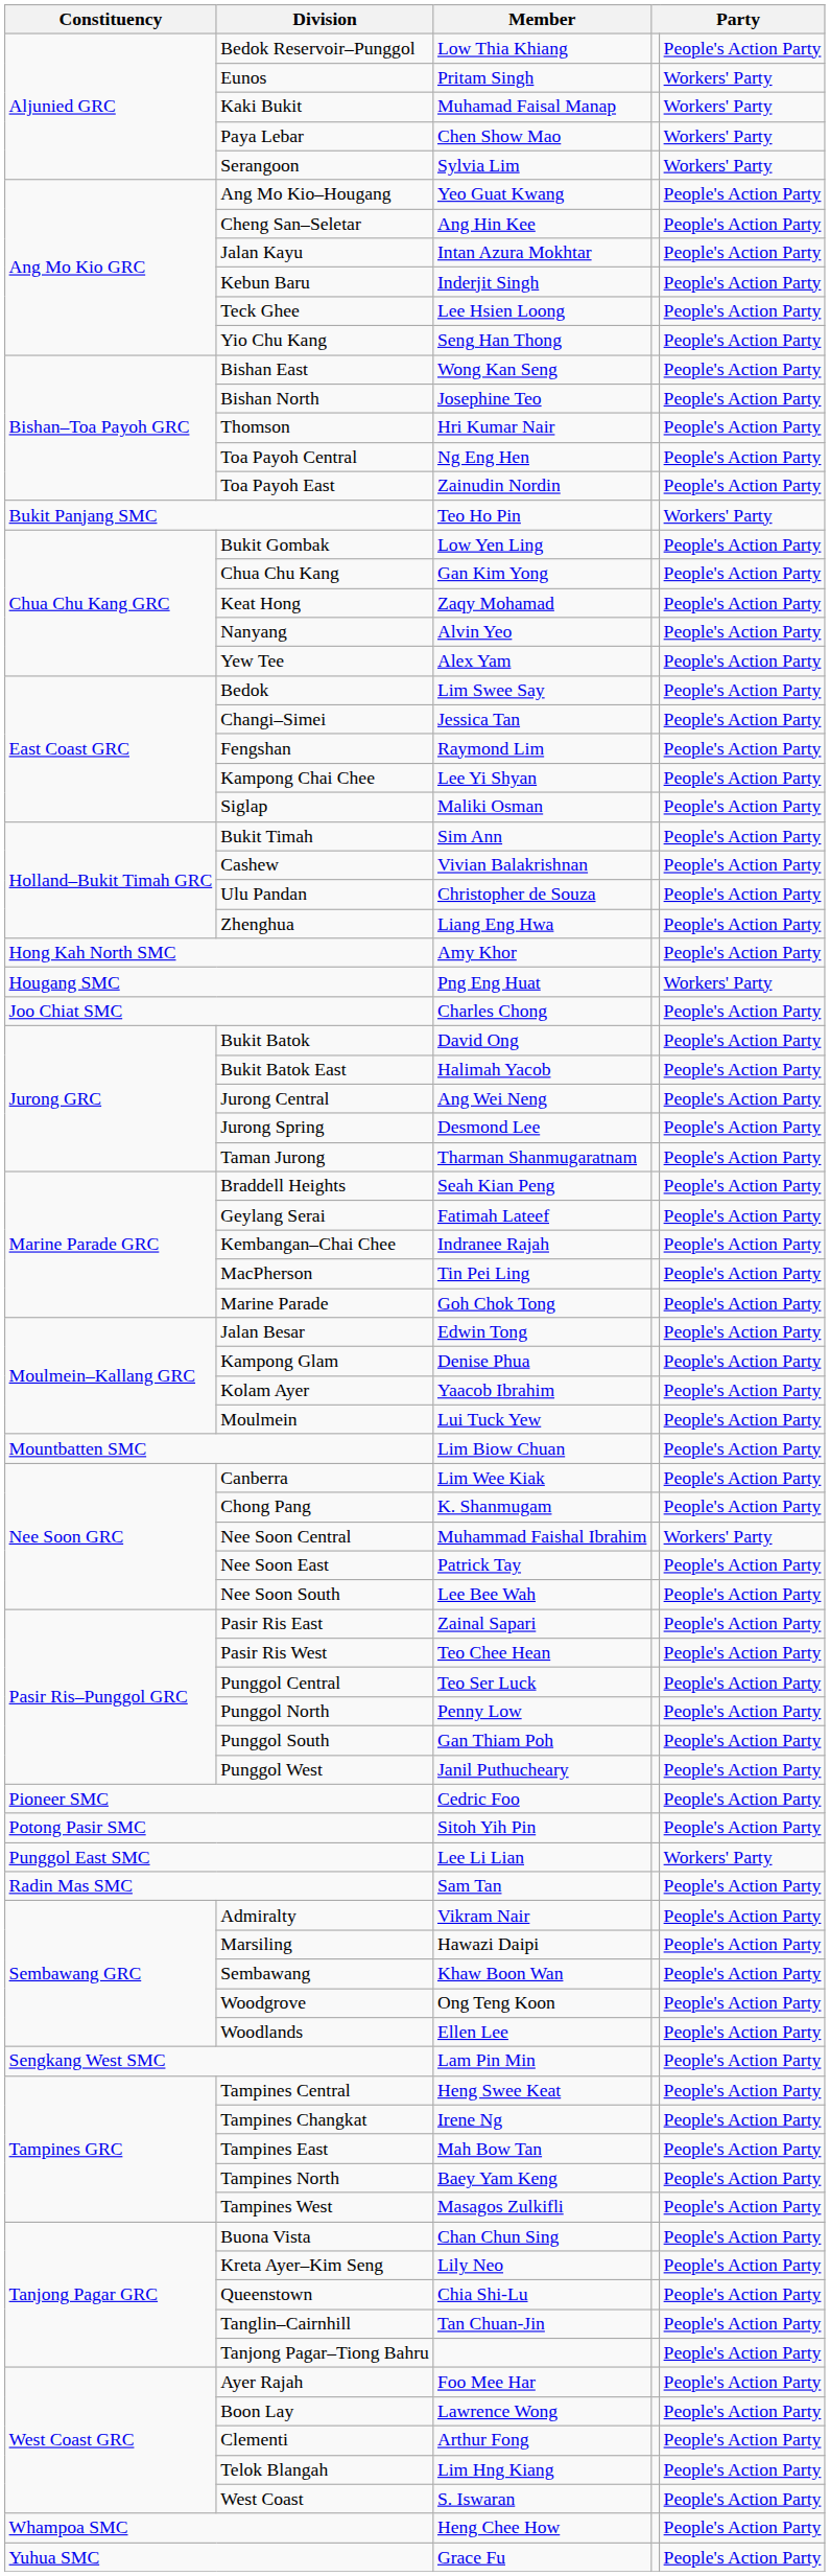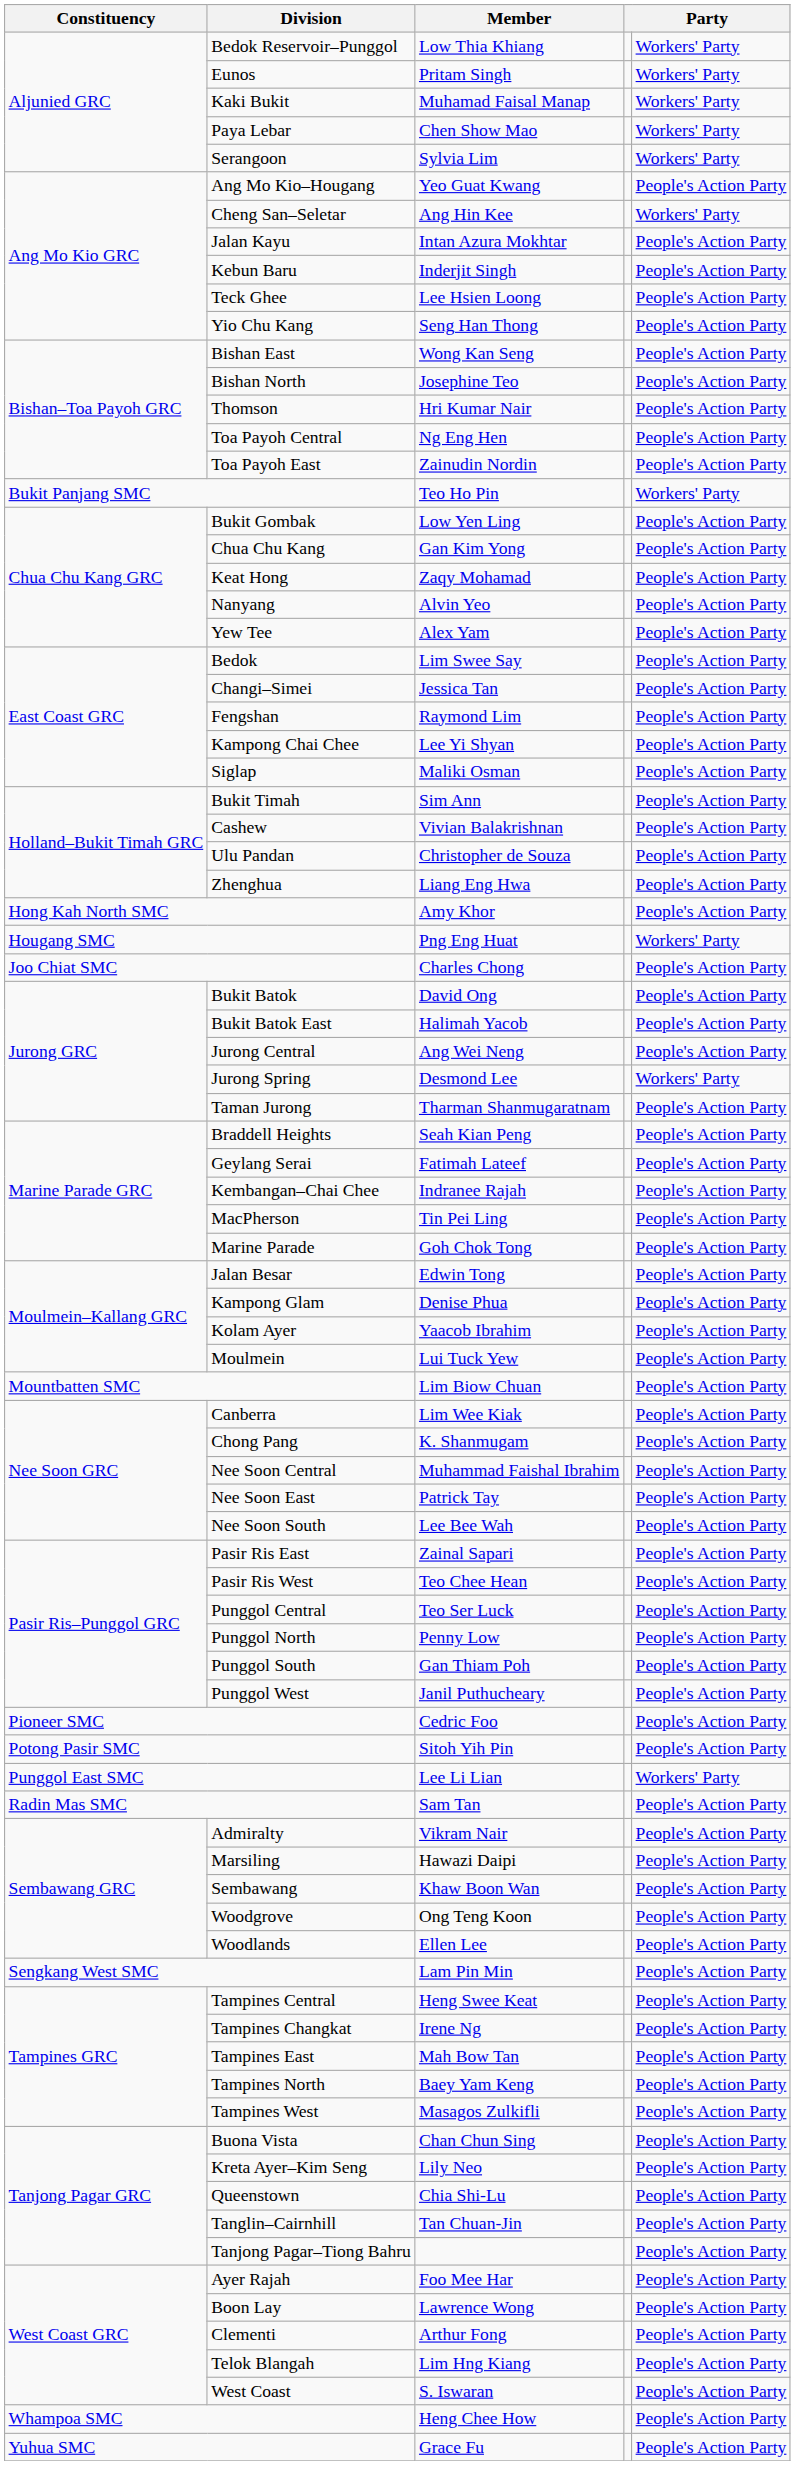Bedok Reservoir–Punggol | column 5: People's Action Party -> Workers' Party
Cheng San–Seletar | column 5: People's Action Party -> Workers' Party
Jurong Spring | column 5: People's Action Party -> Workers' Party
Nee Soon Central | column 5: Workers' Party -> People's Action Party
